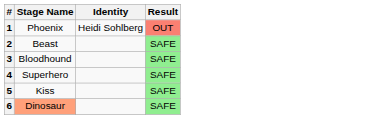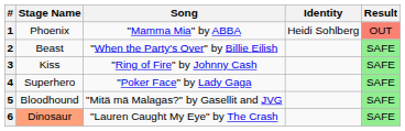+ column: Song | "Mamma Mia" by ABBA | "When the Party's Over" by Billie Eilish | "Ring of Fire" by Johnny Cash | "Poker Face" by Lady Gaga | "Mitä mä Malagas?" by Gasellit and JVG | "Lauren Caught My Eye" by The Crash
3 | Stage Name: Bloodhound -> Kiss
5 | Stage Name: Kiss -> Bloodhound
